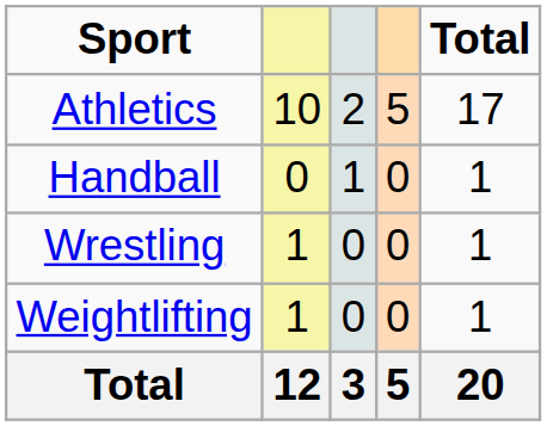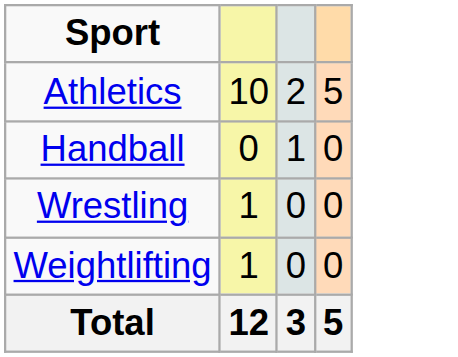- column: Total | 17 | 1 | 1 | 1 | 20
